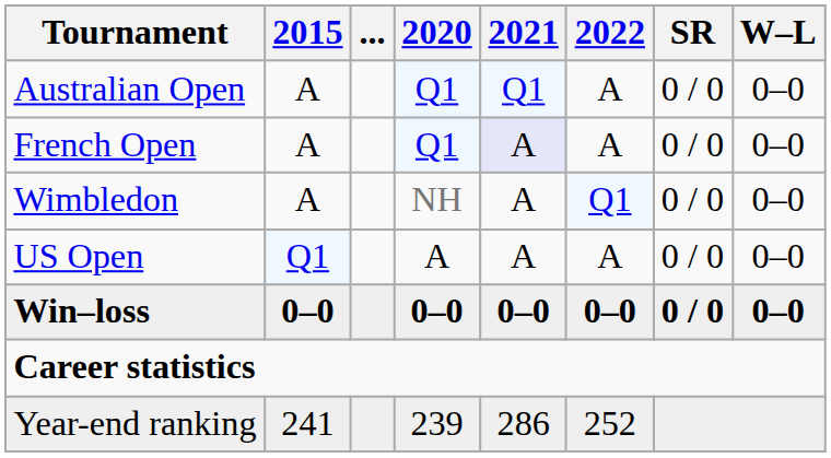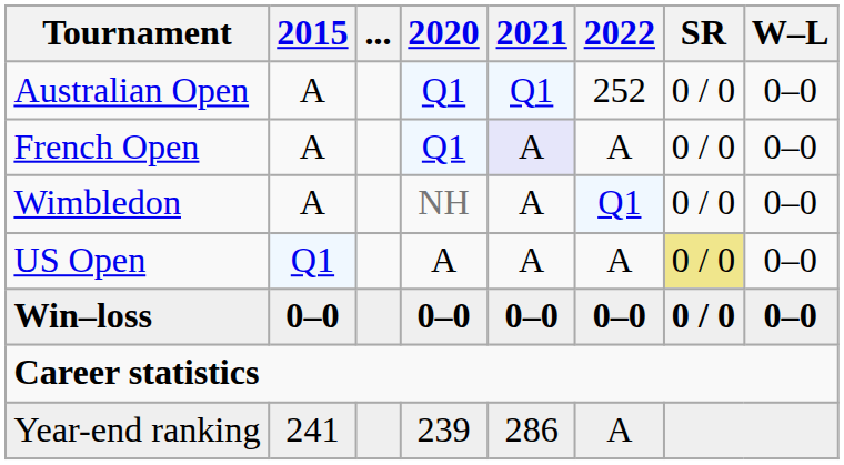Australian Open | 2022: A -> 252
US Open | SR: no background -> khaki background
Year-end ranking | 2022: 252 -> A
